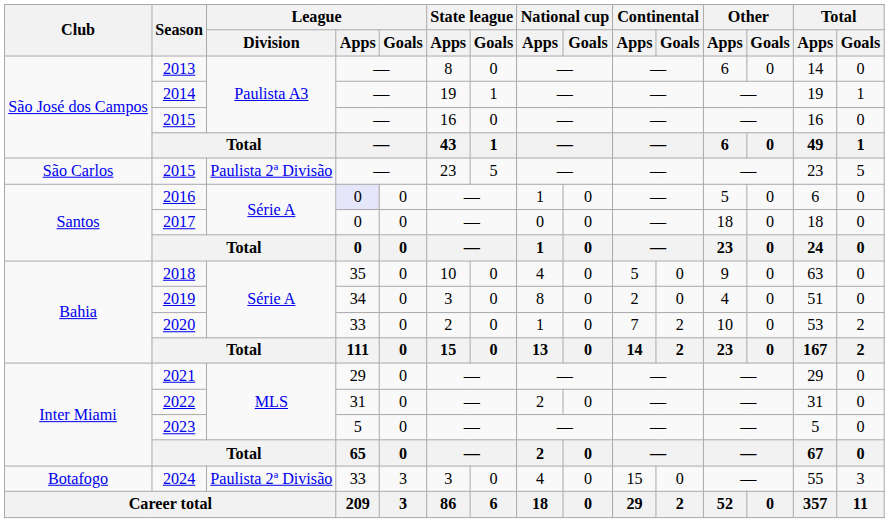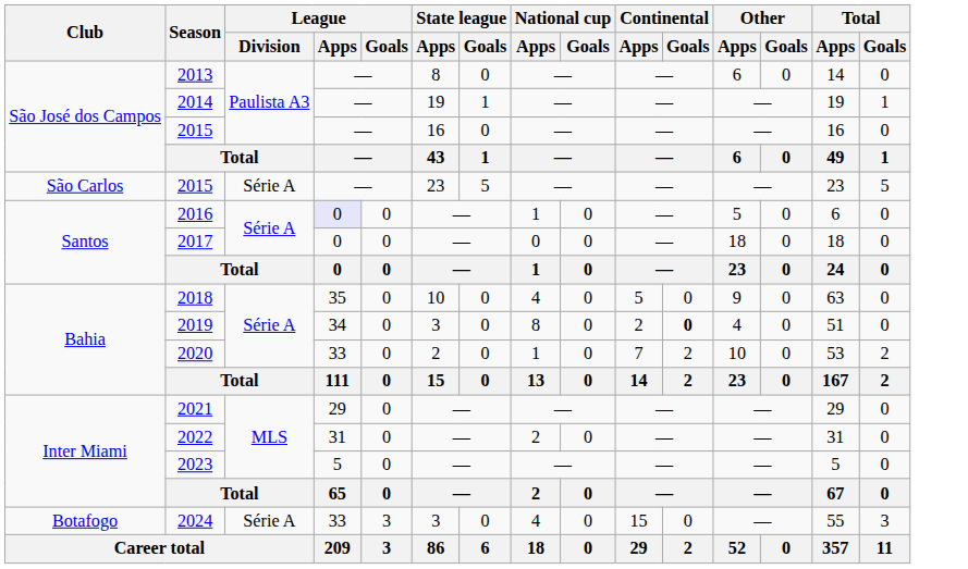São Carlos / 2015 | League / Division: Paulista 2ª Divisão -> Série A
2019 | Continental / Goals: normal -> bold
2024 | League / Division: Paulista 2ª Divisão -> Série A
